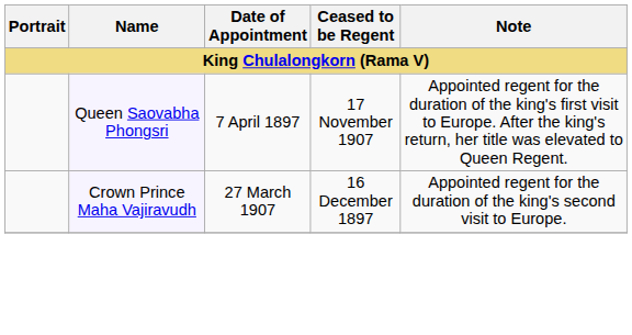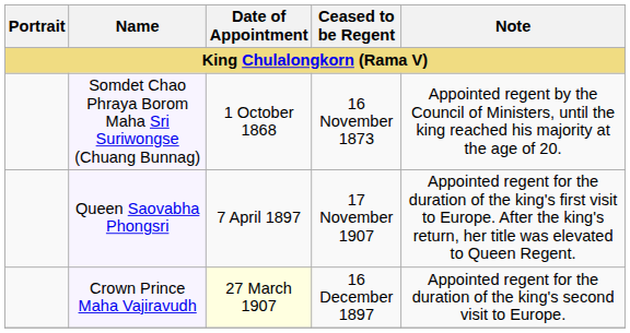+ row: Somdet Chao Phraya Borom Maha Sri Suriwongse (Chuang Bunnag) | 1 October 1868 | 16 November 1873 | Appointed regent by the Council of Ministers, until the king reached his majority at the age of 20.
Crown Prince Maha Vajiravudh | Date of Appointment: no background -> lightyellow background
